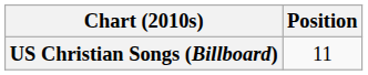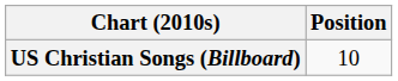US Christian Songs (Billboard) | Position: 11 -> 10
